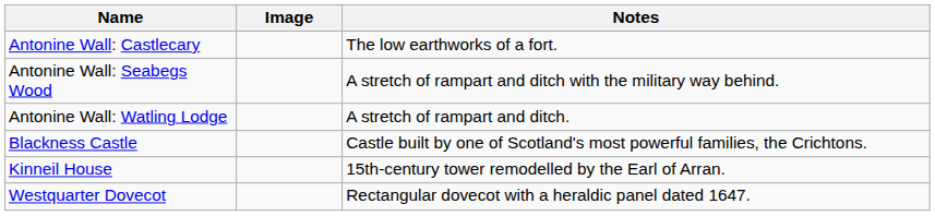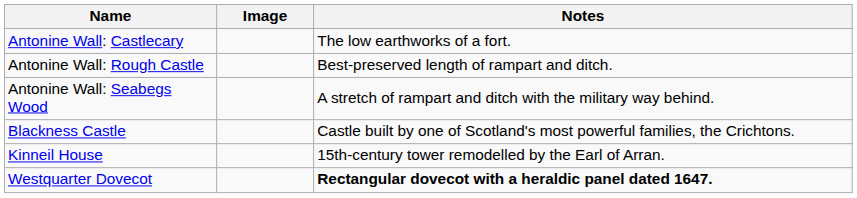+ row: Antonine Wall: Rough Castle | Best-preserved length of rampart and ditch.
- row: Antonine Wall: Watling Lodge | A stretch of rampart and ditch.
Westquarter Dovecot | Notes: normal -> bold
